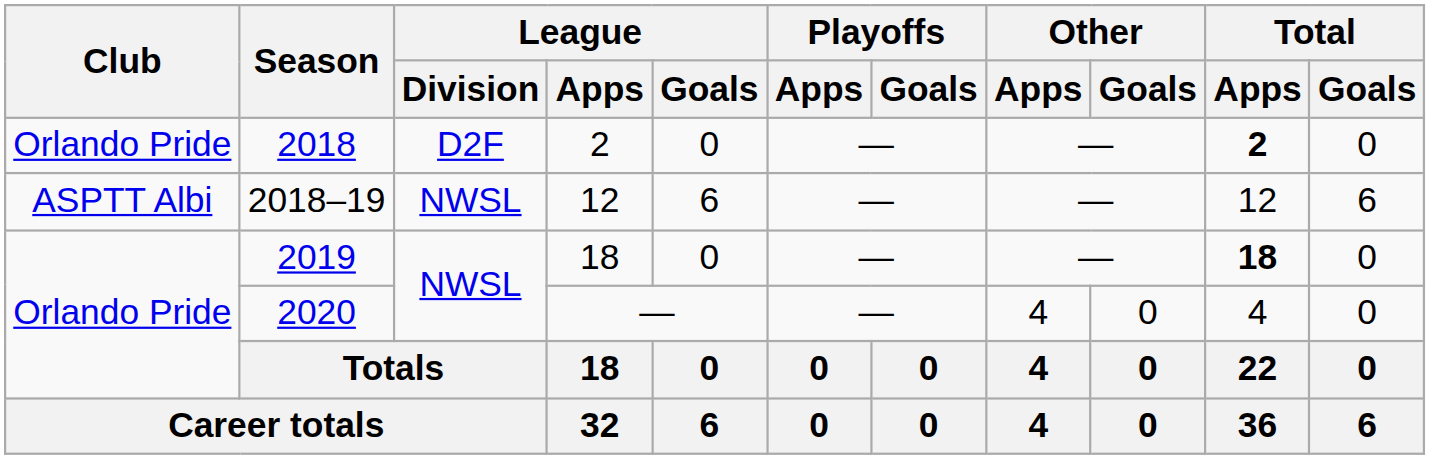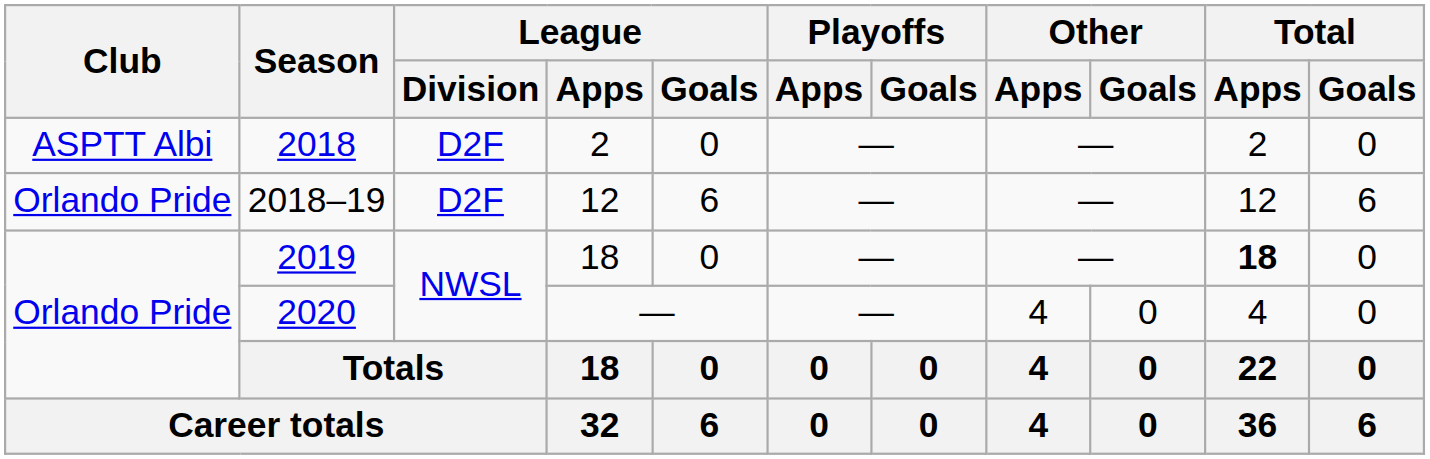2018 | Club: Orlando Pride -> ASPTT Albi
2018 | Total / Apps: bold -> normal
2018–19 | Club: ASPTT Albi -> Orlando Pride
2018–19 | League / Division: NWSL -> D2F
